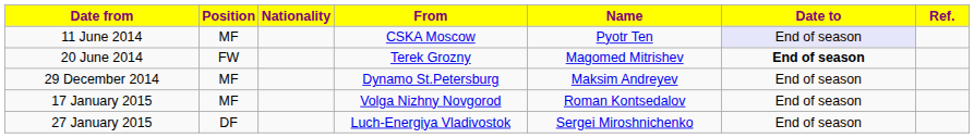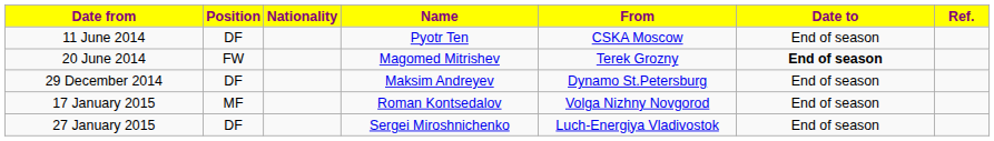columns swapped: Name <-> From
11 June 2014 | Position: MF -> DF
11 June 2014 | Date to: lavender background -> no background
29 December 2014 | Position: MF -> DF
